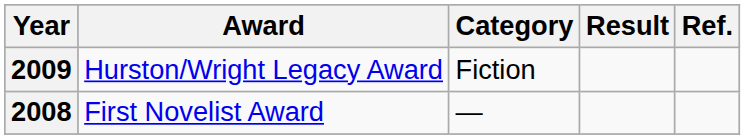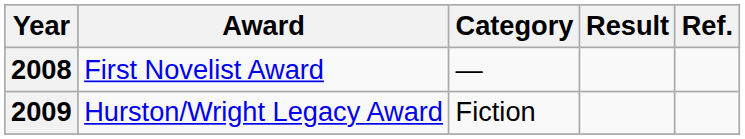rows swapped: 2008 <-> 2009
